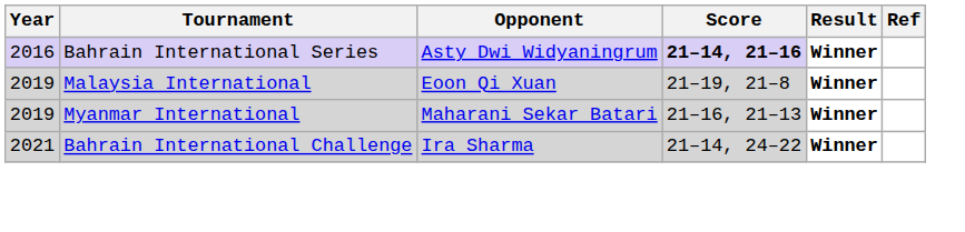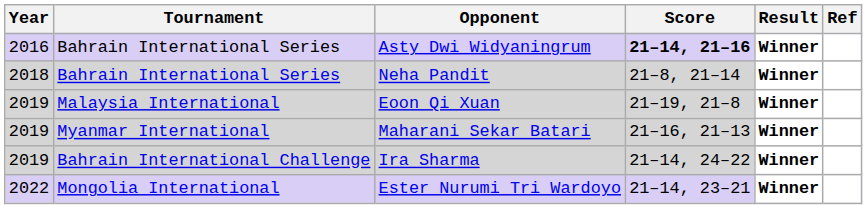+ row: 2018 | Bahrain International Series | Neha Pandit | 21–8, 21–14 | Winner
Ira Sharma | Year: 2021 -> 2019
+ row: 2022 | Mongolia International | Ester Nurumi Tri Wardoyo | 21–14, 23–21 | Winner
